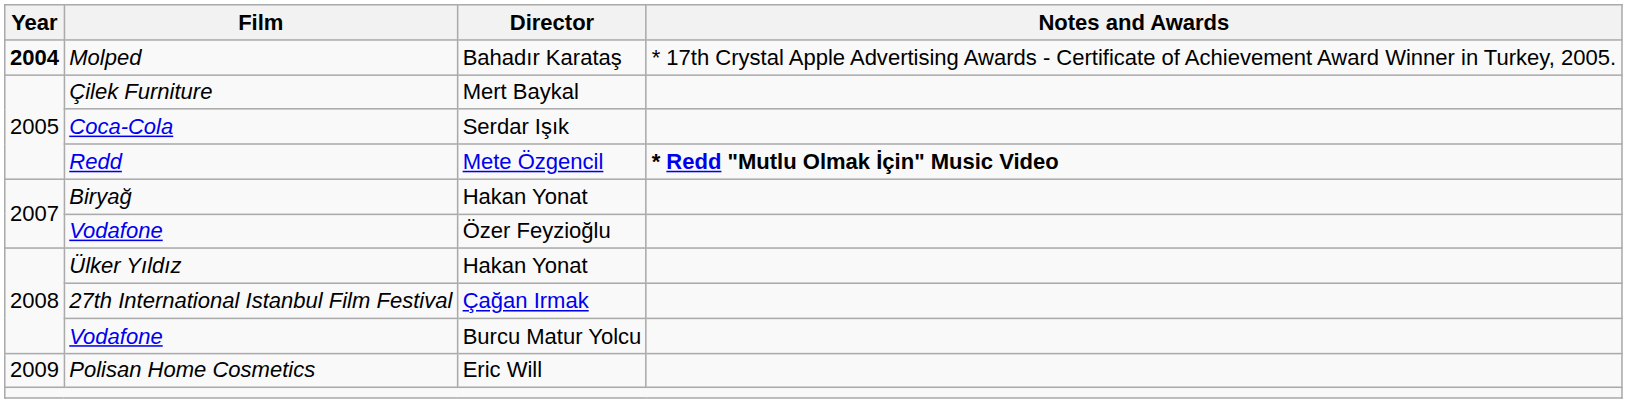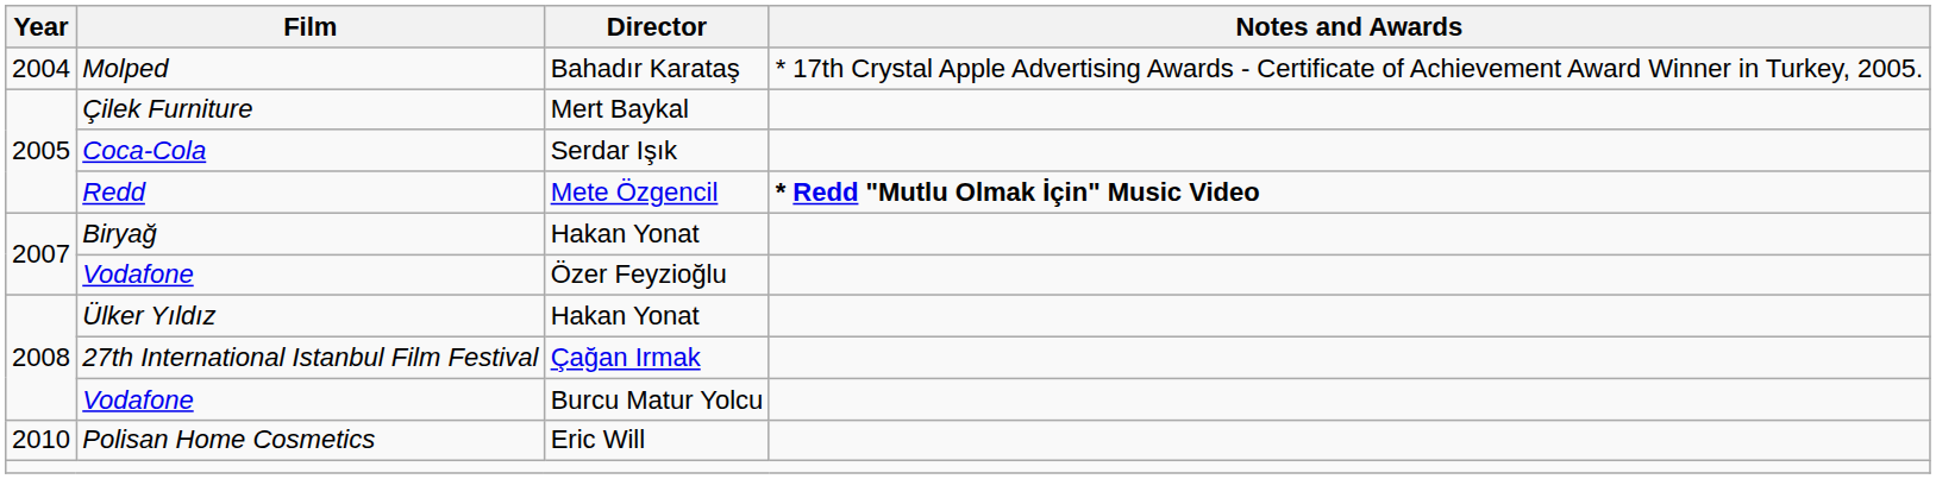Molped | Year: bold -> normal
Polisan Home Cosmetics | Year: 2009 -> 2010
